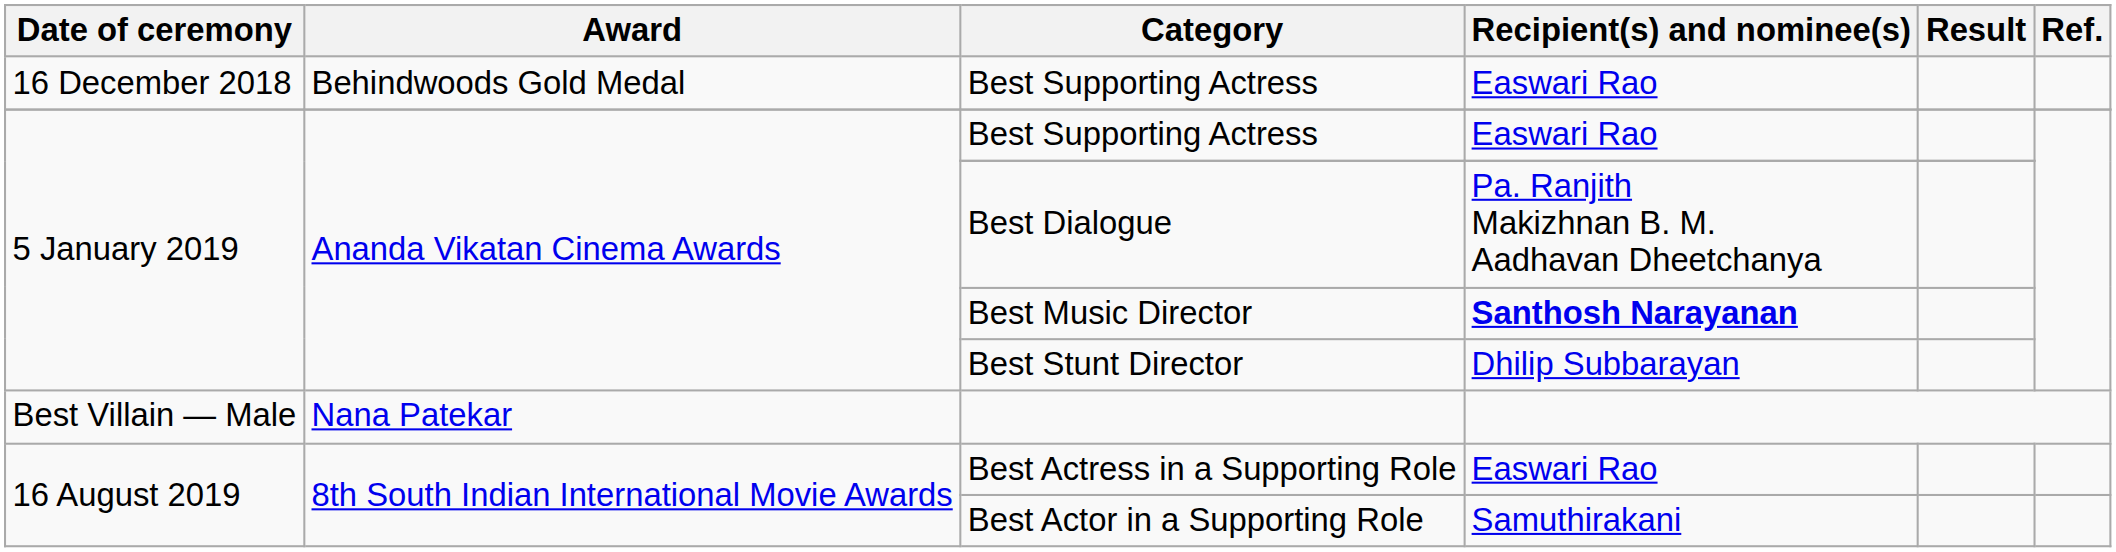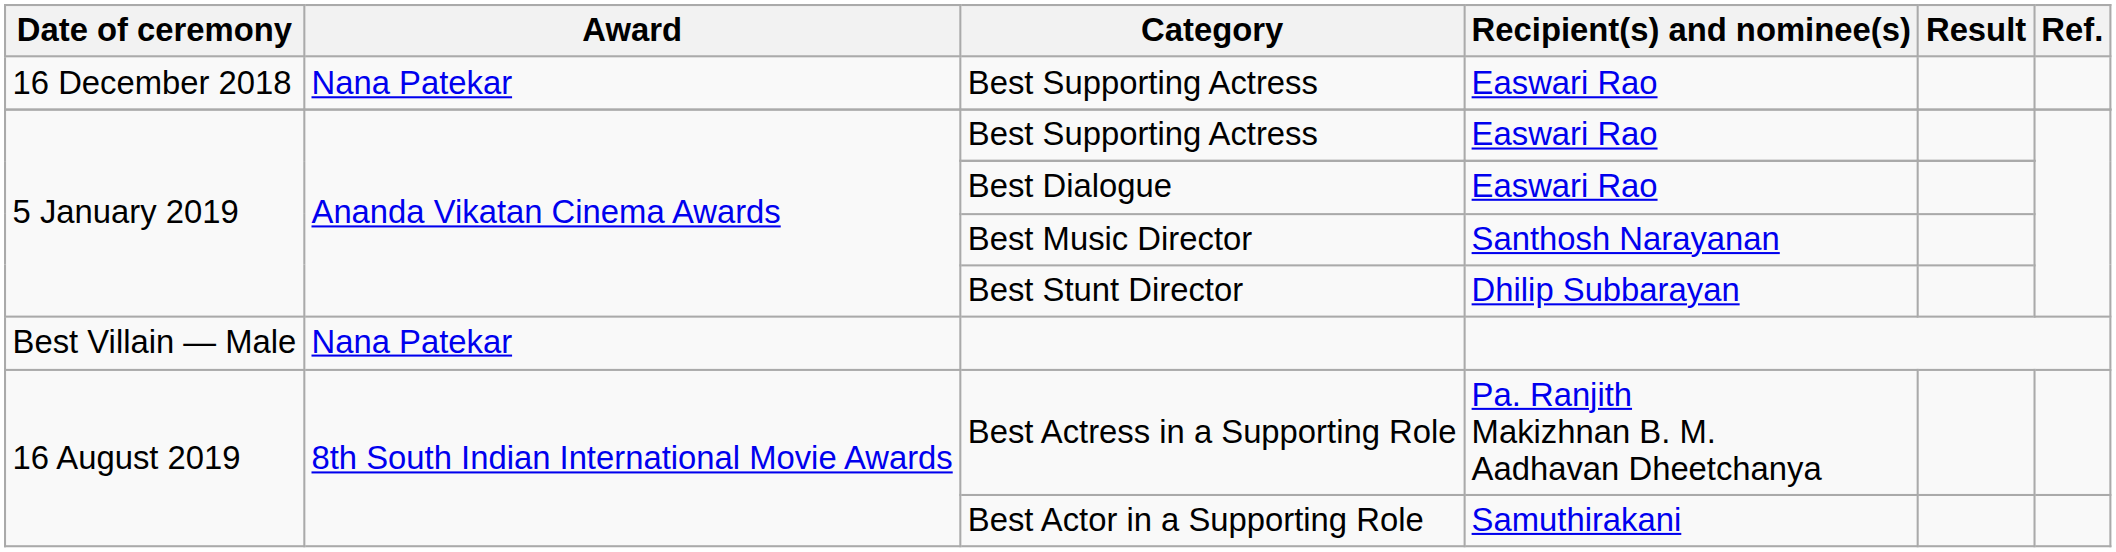16 December 2018 / Best Supporting Actress | Award: Behindwoods Gold Medal -> Nana Patekar
Best Dialogue | Recipient(s) and nominee(s): Pa. Ranjith Makizhnan B. M. Aadhavan Dheetchanya -> Easwari Rao
Best Music Director | Recipient(s) and nominee(s): bold -> normal
Best Actress in a Supporting Role | Recipient(s) and nominee(s): Easwari Rao -> Pa. Ranjith Makizhnan B. M. Aadhavan Dheetchanya
